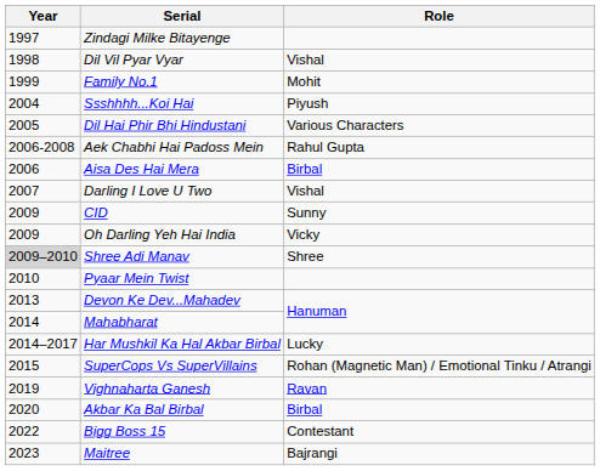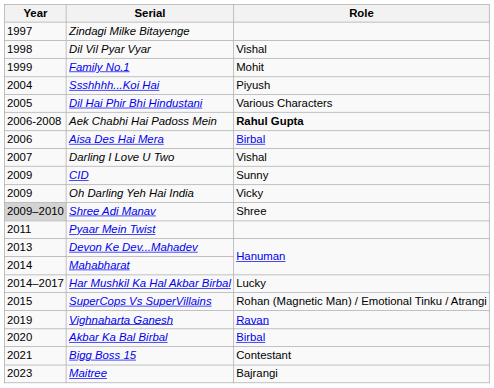Aek Chabhi Hai Padoss Mein | Role: normal -> bold
Pyaar Mein Twist | Year: 2010 -> 2011
Bigg Boss 15 | Year: 2022 -> 2021
